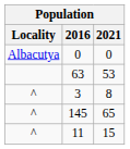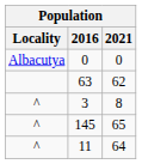63 | 2021: 53 -> 62
11 | 2021: 15 -> 64
